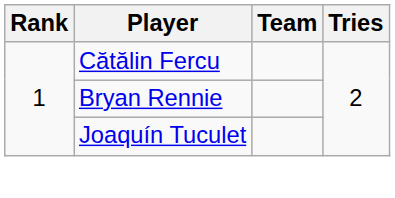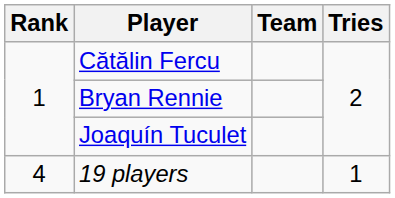+ row: 4 | 19 players | 1
